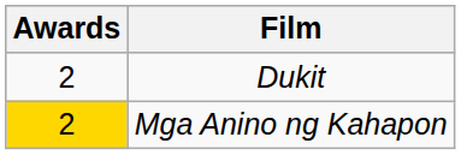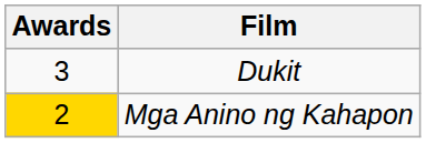Dukit | Awards: 2 -> 3
